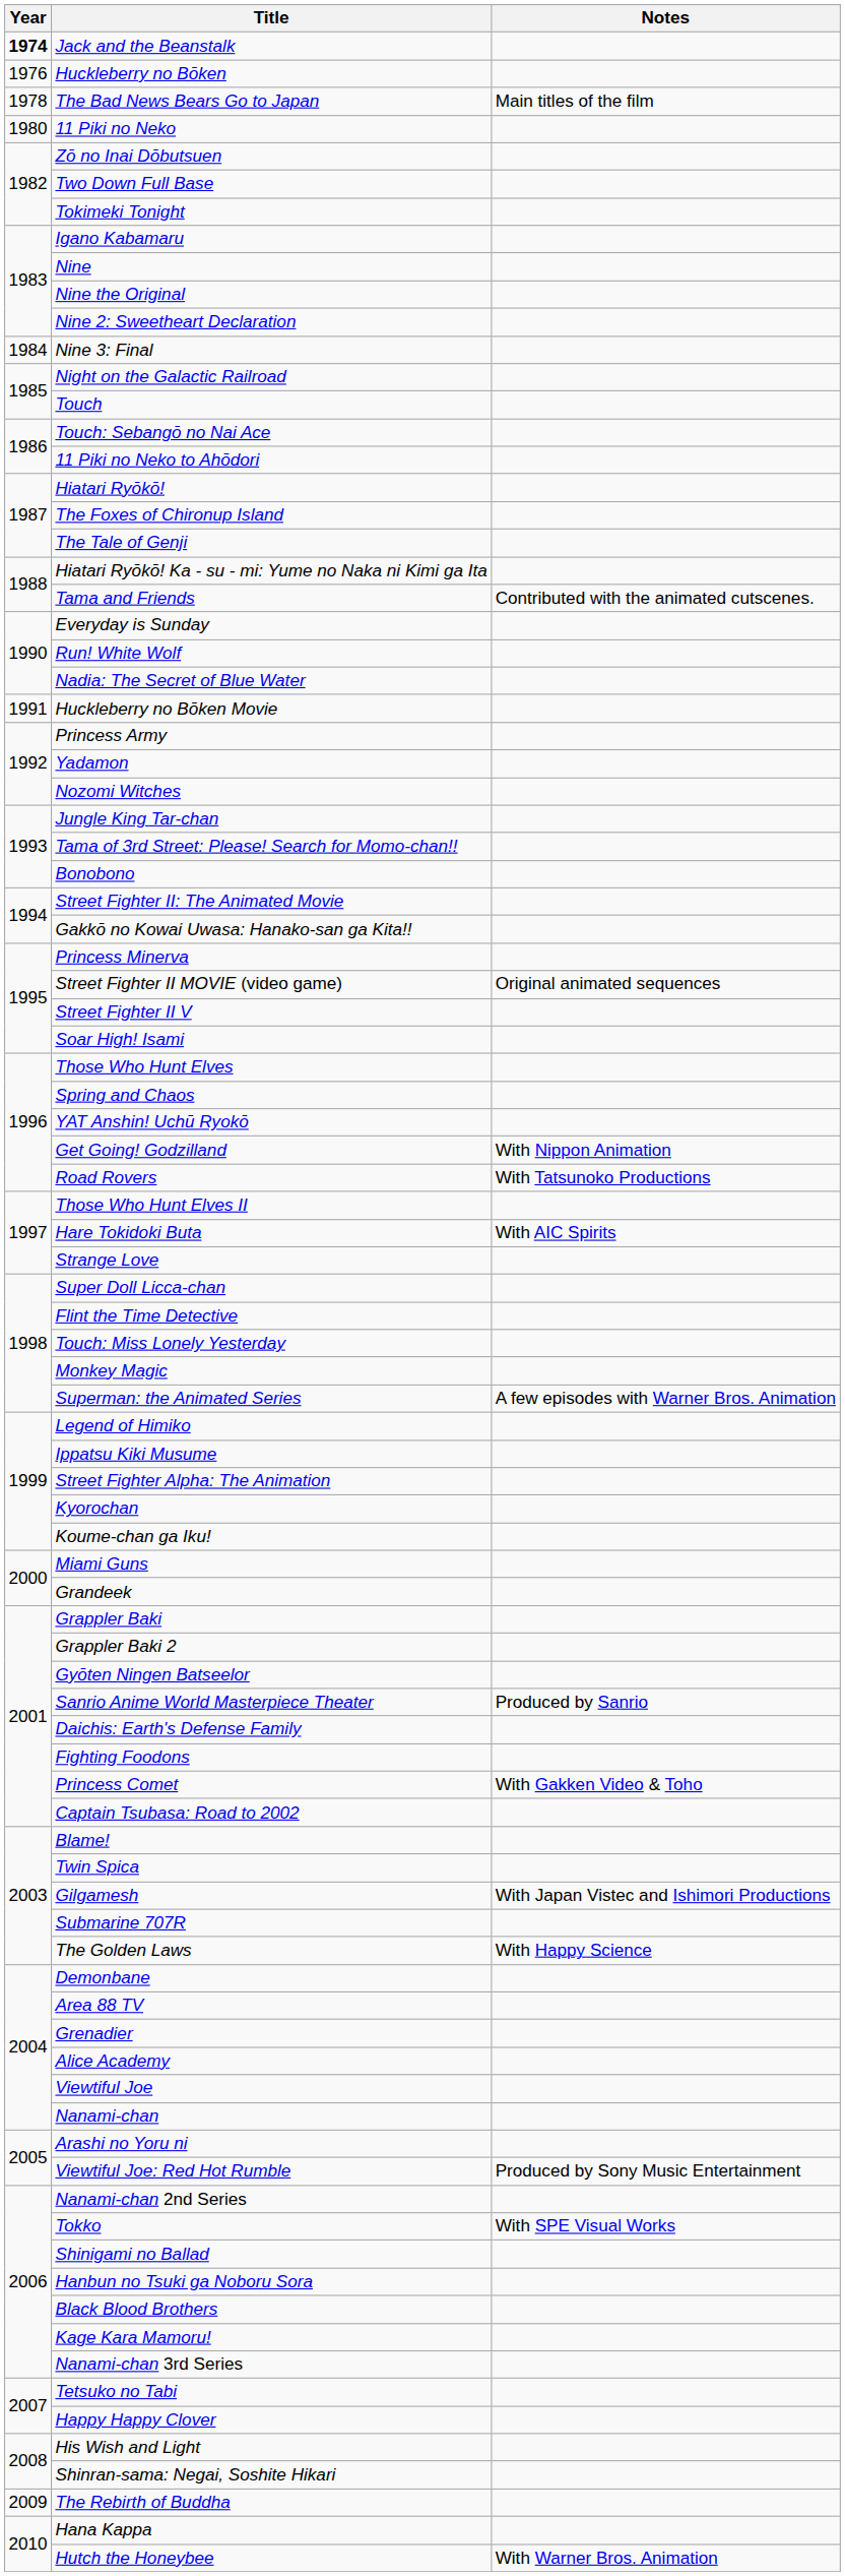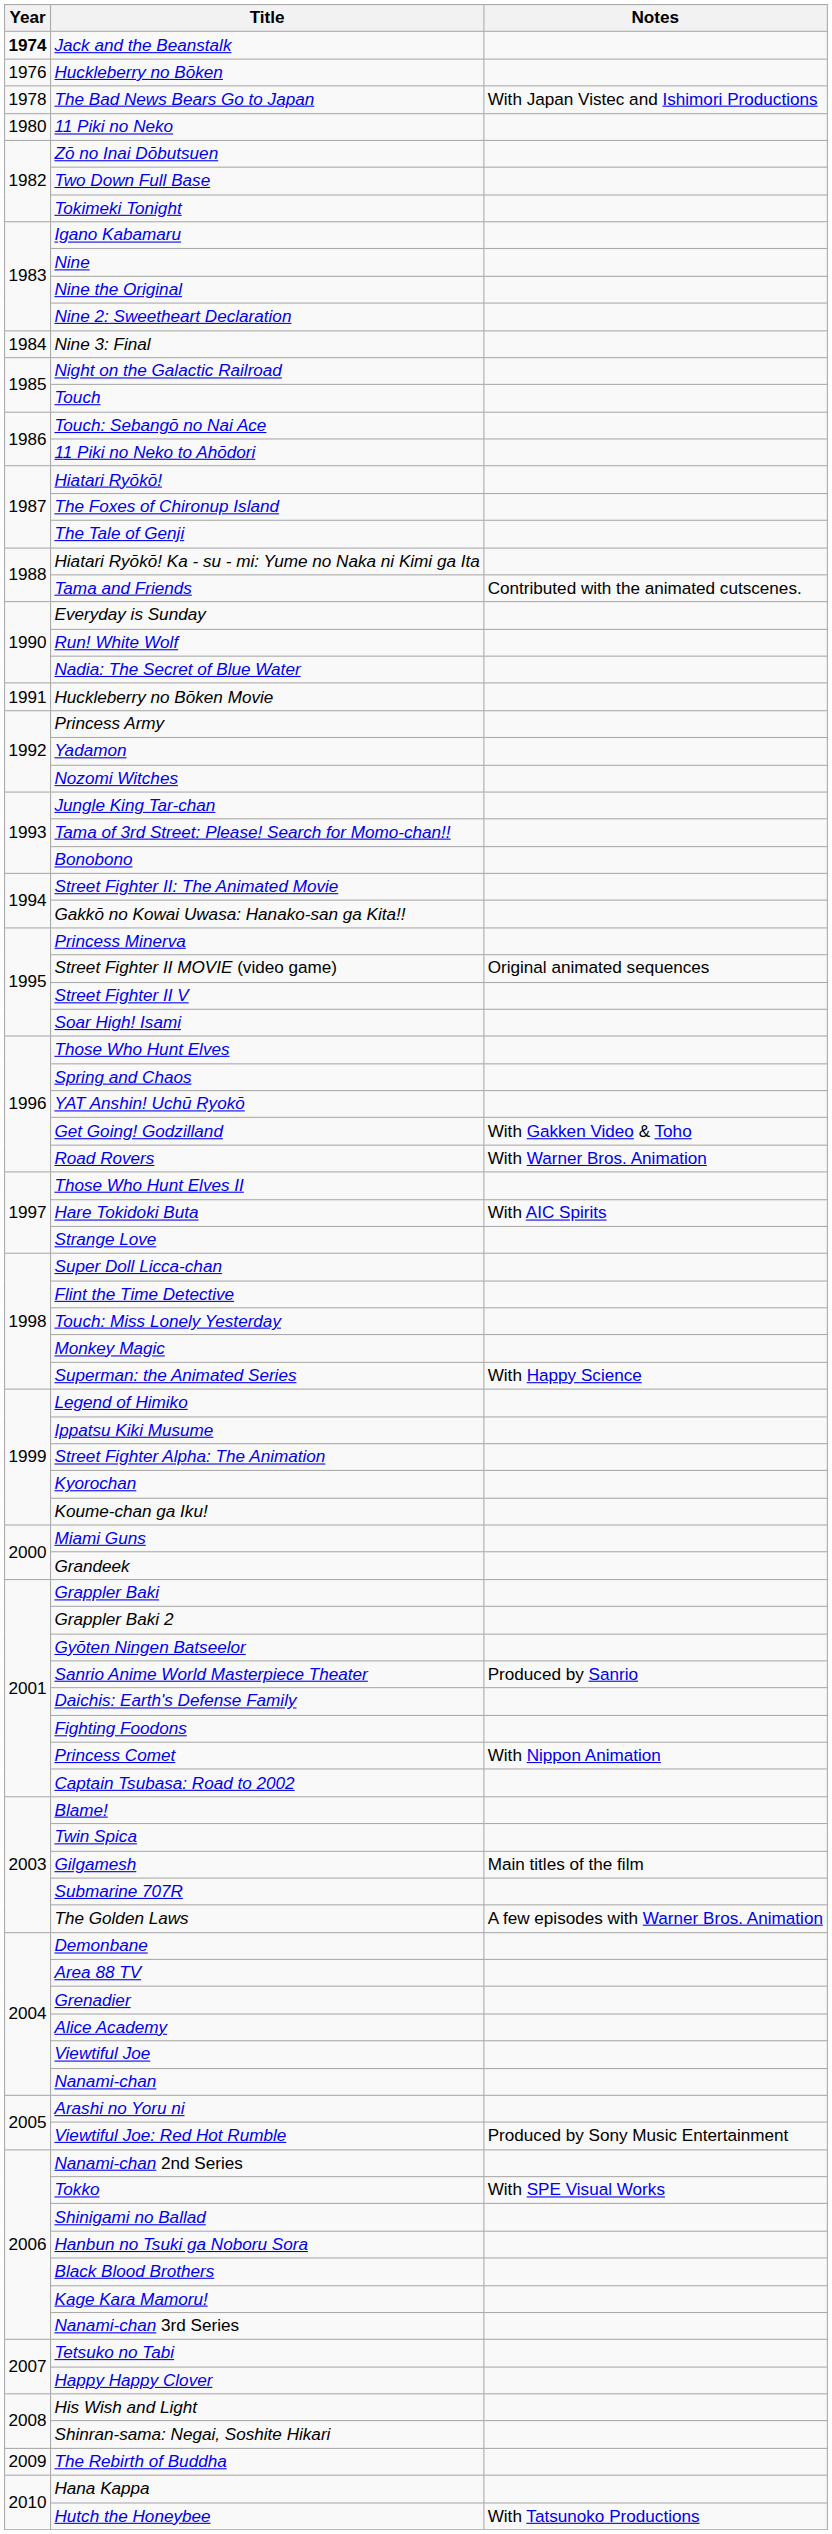The Bad News Bears Go to Japan | Notes: Main titles of the film -> With Japan Vistec and Ishimori Productions
Get Going! Godzilland | Notes: With Nippon Animation -> With Gakken Video & Toho
Road Rovers | Notes: With Tatsunoko Productions -> With Warner Bros. Animation
Superman: the Animated Series | Notes: A few episodes with Warner Bros. Animation -> With Happy Science
Princess Comet | Notes: With Gakken Video & Toho -> With Nippon Animation
Gilgamesh | Notes: With Japan Vistec and Ishimori Productions -> Main titles of the film
The Golden Laws | Notes: With Happy Science -> A few episodes with Warner Bros. Animation
Hutch the Honeybee | Notes: With Warner Bros. Animation -> With Tatsunoko Productions
